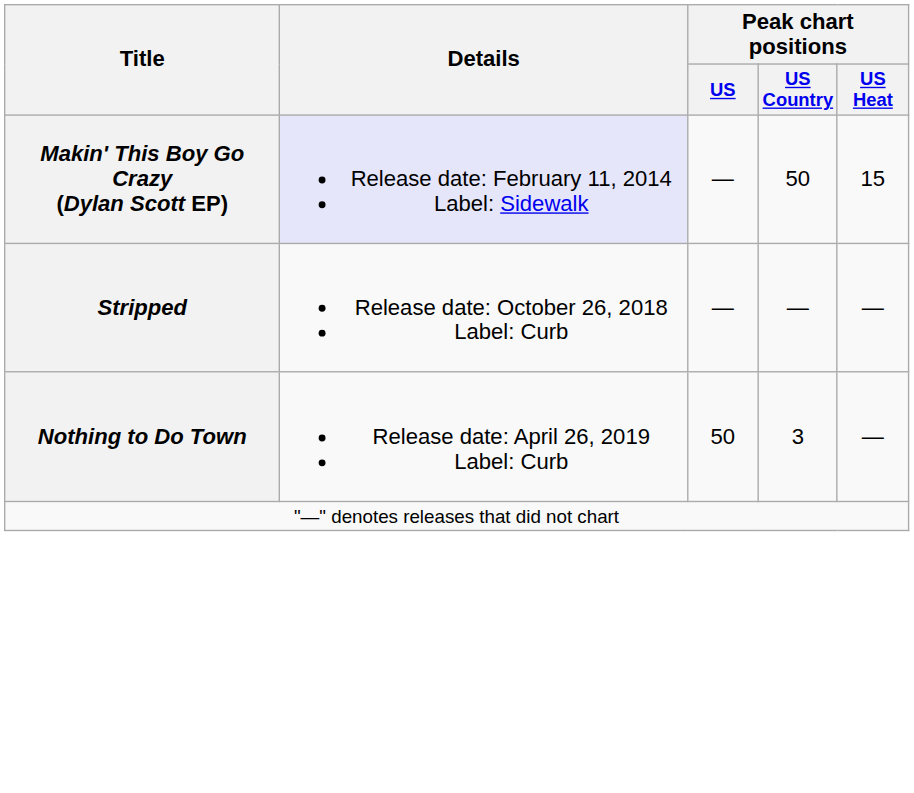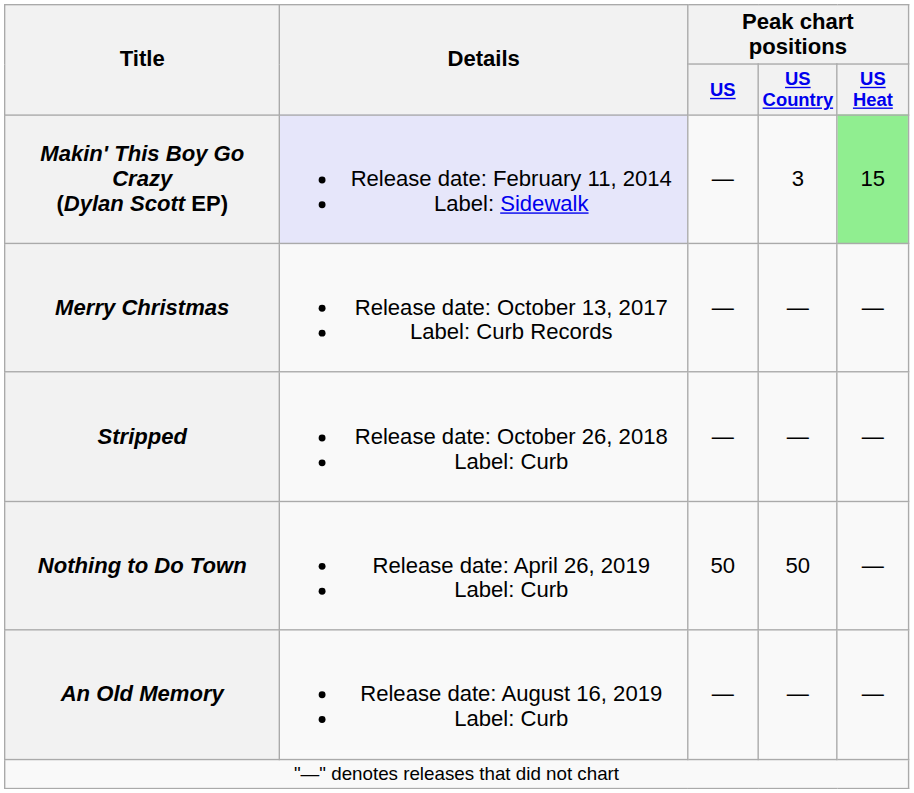Makin' This Boy Go Crazy (Dylan Scott EP) | Peak chart positions / US Country: 50 -> 3
Makin' This Boy Go Crazy (Dylan Scott EP) | Peak chart positions / US Heat: no background -> lightgreen background
+ row: Merry Christmas | Release date: October 13, 2017 Label: Curb Records | — | — | —
Nothing to Do Town | Peak chart positions / US Country: 3 -> 50
+ row: An Old Memory | Release date: August 16, 2019 Label: Curb | — | — | —
